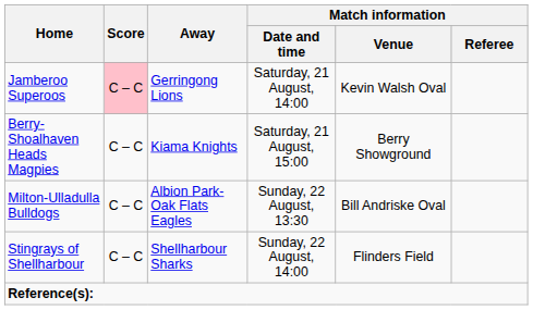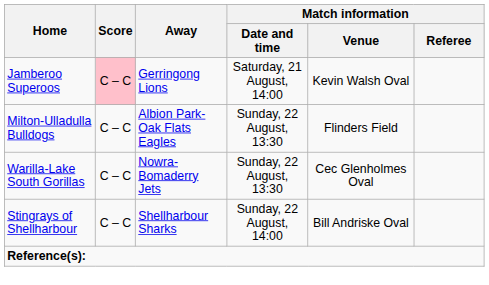- row: Berry-Shoalhaven Heads Magpies | C – C | Kiama Knights | Saturday, 21 August, 15:00 | Berry Showground
Milton-Ulladulla Bulldogs | Match information / Venue: Bill Andriske Oval -> Flinders Field
+ row: Warilla-Lake South Gorillas | C – C | Nowra-Bomaderry Jets | Sunday, 22 August, 13:30 | Cec Glenholmes Oval
Stingrays of Shellharbour | Match information / Venue: Flinders Field -> Bill Andriske Oval
